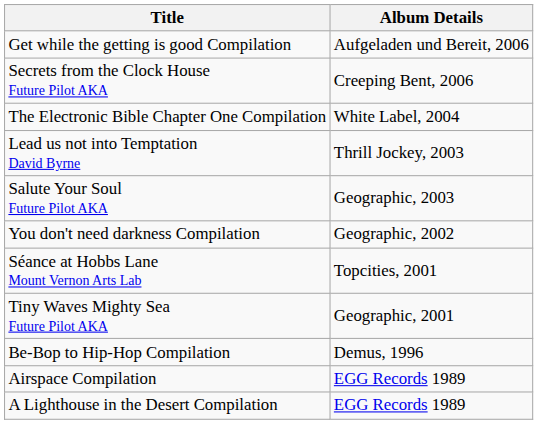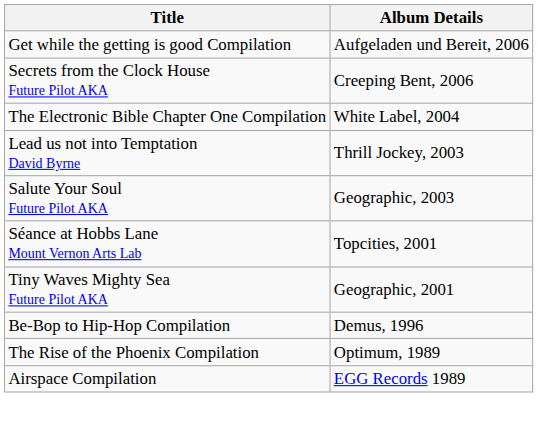- row: You don't need darkness Compilation | Geographic, 2002
+ row: The Rise of the Phoenix Compilation | Optimum, 1989
- row: A Lighthouse in the Desert Compilation | EGG Records 1989
